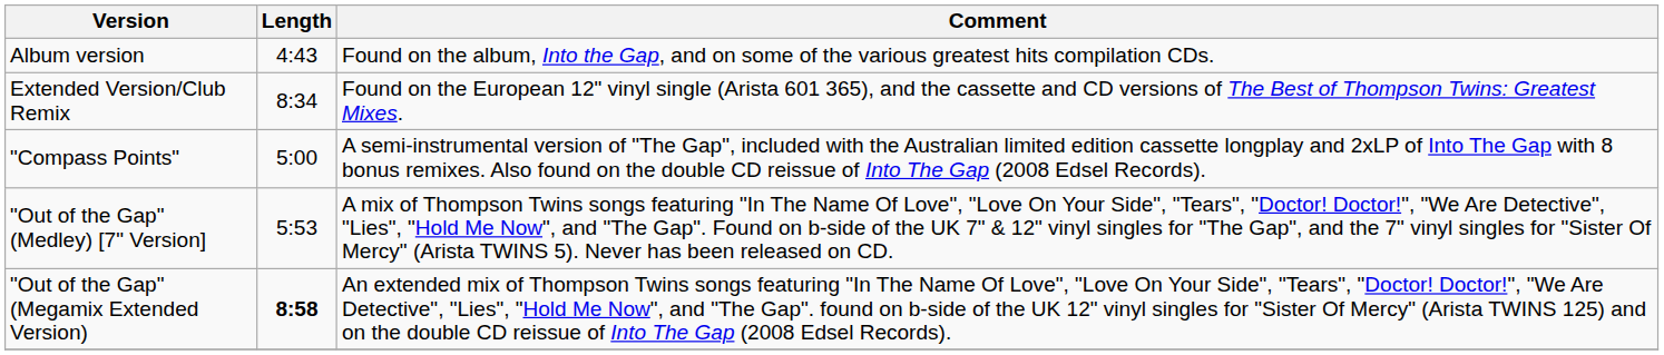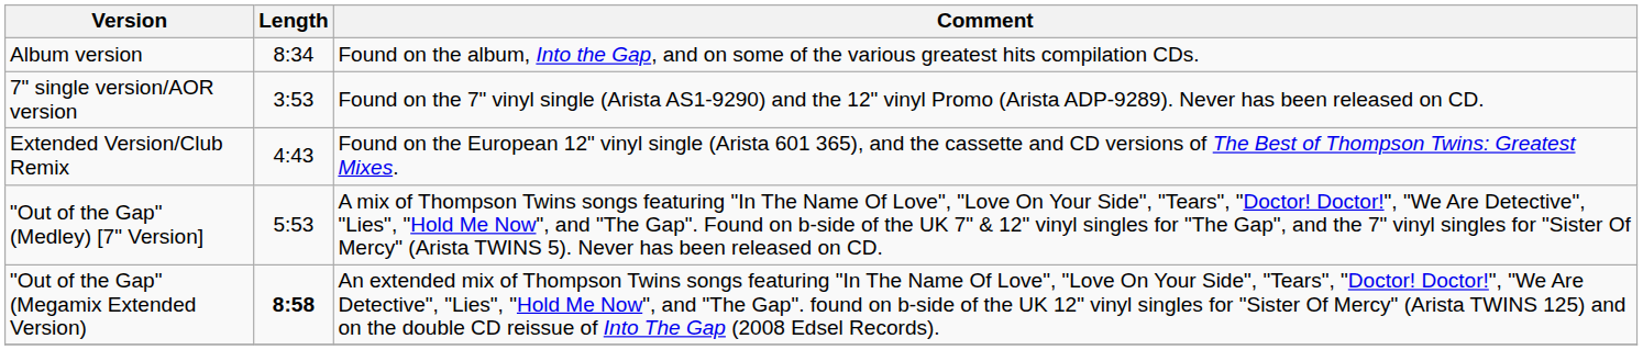Album version | Length: 4:43 -> 8:34
+ row: 7" single version/AOR version | 3:53 | Found on the 7" vinyl single (Arista AS1-9290) and the 12" vinyl Promo (Arista ADP-9289). Never has been released on CD.
Extended Version/Club Remix | Length: 8:34 -> 4:43
- row: "Compass Points" | 5:00 | A semi-instrumental version of "The Gap", included with the Australian limited edition cassette longplay and 2xLP of Into The Gap with 8 bonus remixes. Also found on the double CD reissue of Into The Gap (2008 Edsel Records).
